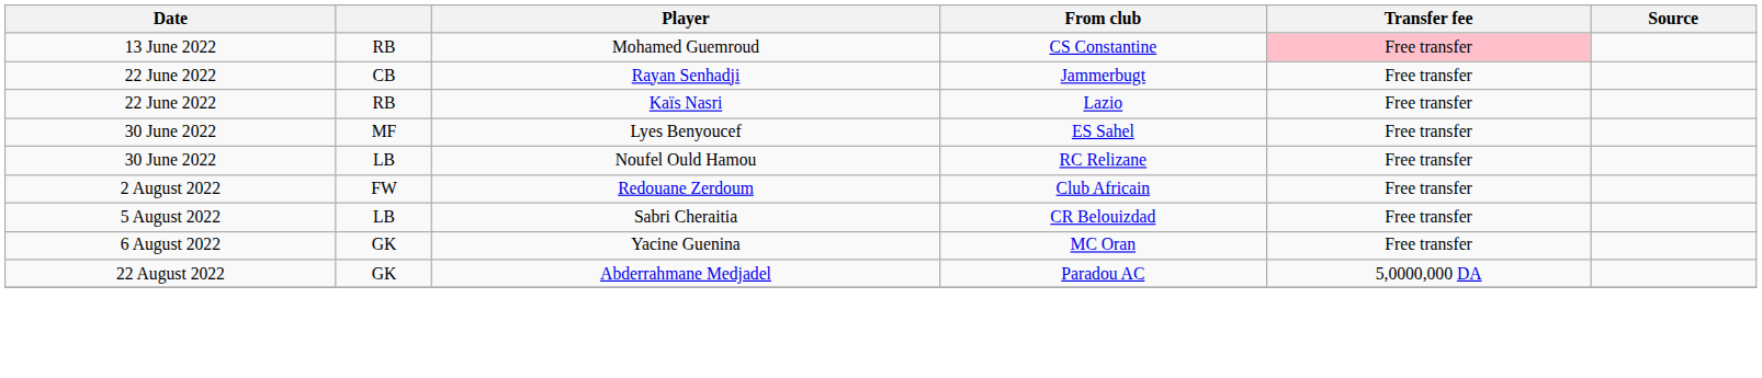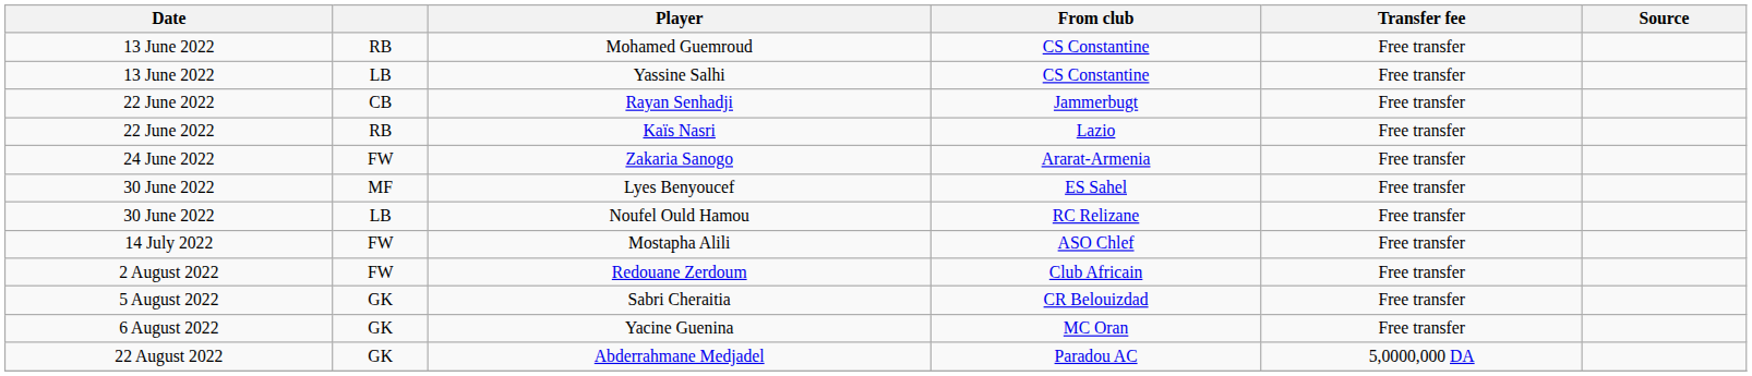Mohamed Guemroud | Transfer fee: pink background -> no background
+ row: 13 June 2022 | LB | Yassine Salhi | CS Constantine | Free transfer
+ row: 24 June 2022 | FW | Zakaria Sanogo | Ararat-Armenia | Free transfer
+ row: 14 July 2022 | FW | Mostapha Alili | ASO Chlef | Free transfer
Sabri Cheraitia | column 2: LB -> GK
